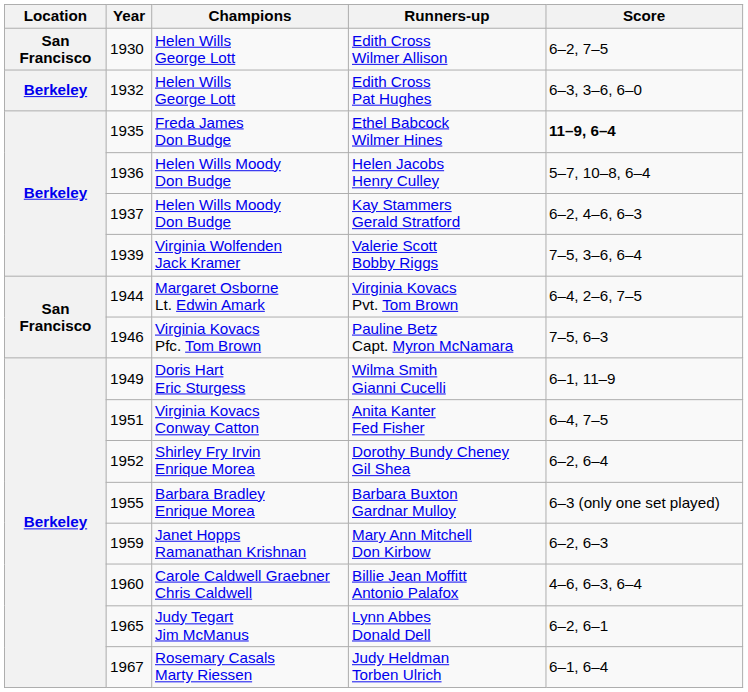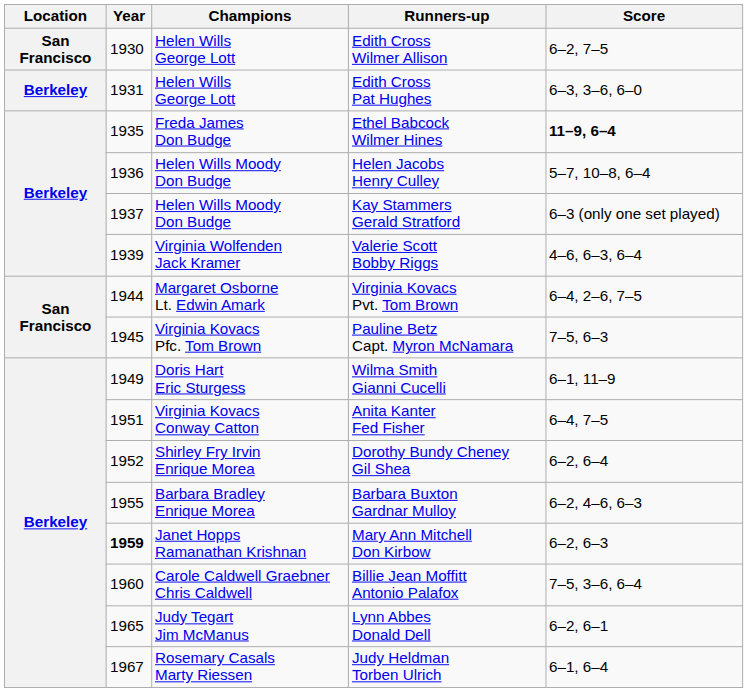Edith Cross Pat Hughes | Year: 1932 -> 1931
Kay Stammers Gerald Stratford | Score: 6–2, 4–6, 6–3 -> 6–3 (only one set played)
Valerie Scott Bobby Riggs | Score: 7–5, 3–6, 6–4 -> 4–6, 6–3, 6–4
Pauline Betz Capt. Myron McNamara | Year: 1946 -> 1945
Barbara Buxton Gardnar Mulloy | Score: 6–3 (only one set played) -> 6–2, 4–6, 6–3
Mary Ann Mitchell Don Kirbow | Year: normal -> bold
Billie Jean Moffitt Antonio Palafox | Score: 4–6, 6–3, 6–4 -> 7–5, 3–6, 6–4
